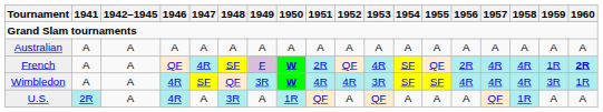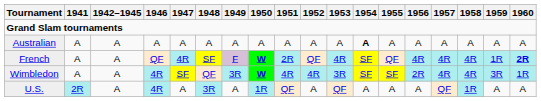Australian | 1954: normal -> bold
French | 1956: 2R -> 4R
Wimbledon | 1956: 4R -> 2R
